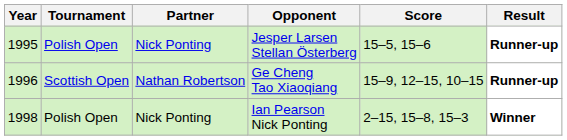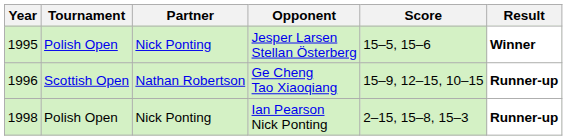Jesper Larsen Stellan Österberg | Result: Runner-up -> Winner
Ian Pearson Nick Ponting | Result: Winner -> Runner-up
